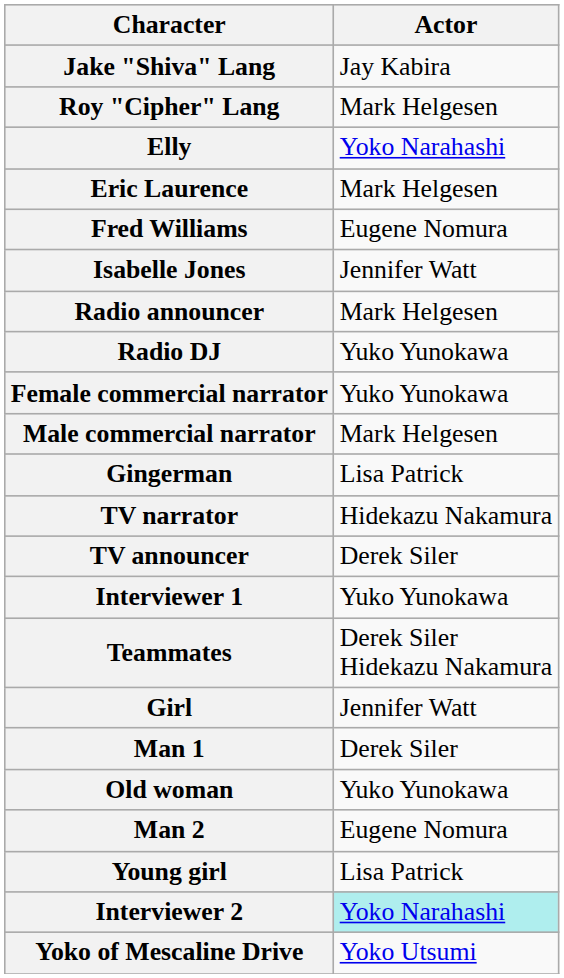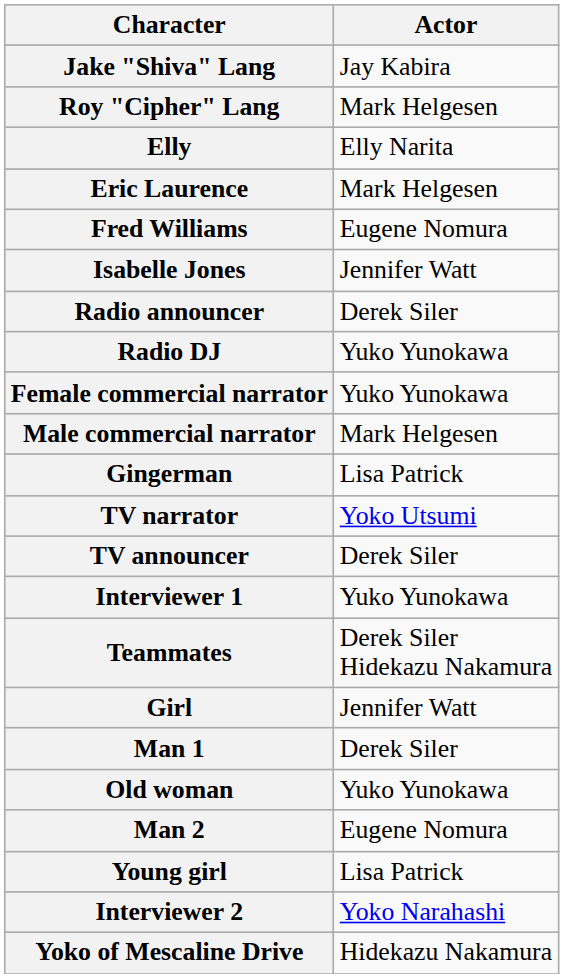Elly | Actor: Yoko Narahashi -> Elly Narita
Radio announcer | Actor: Mark Helgesen -> Derek Siler
TV narrator | Actor: Hidekazu Nakamura -> Yoko Utsumi
Interviewer 2 | Actor: paleturquoise background -> no background
Yoko of Mescaline Drive | Actor: Yoko Utsumi -> Hidekazu Nakamura
